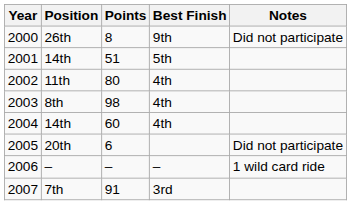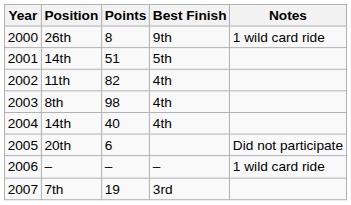2000 | Notes: Did not participate -> 1 wild card ride
2002 | Points: 80 -> 82
2004 | Points: 60 -> 40
2007 | Points: 91 -> 19
